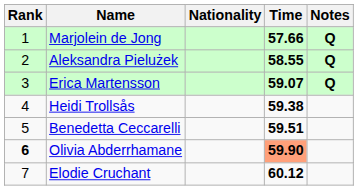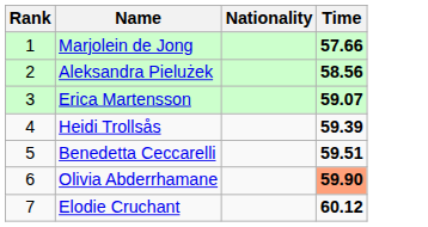- column: Notes | Q | Q | Q
Aleksandra Pielużek | Time: 58.55 -> 58.56
Heidi Trollsås | Time: 59.38 -> 59.39
Olivia Abderrhamane | Rank: bold -> normal
